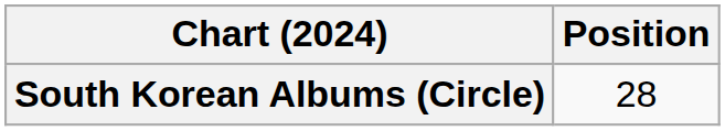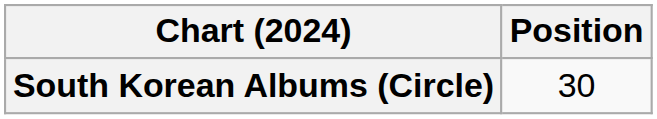South Korean Albums (Circle) | Position: 28 -> 30
